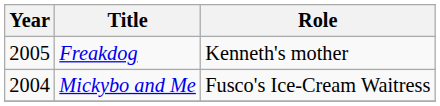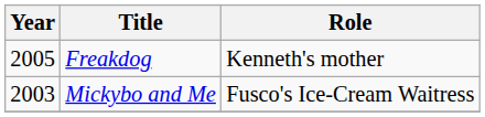Mickybo and Me | Year: 2004 -> 2003
